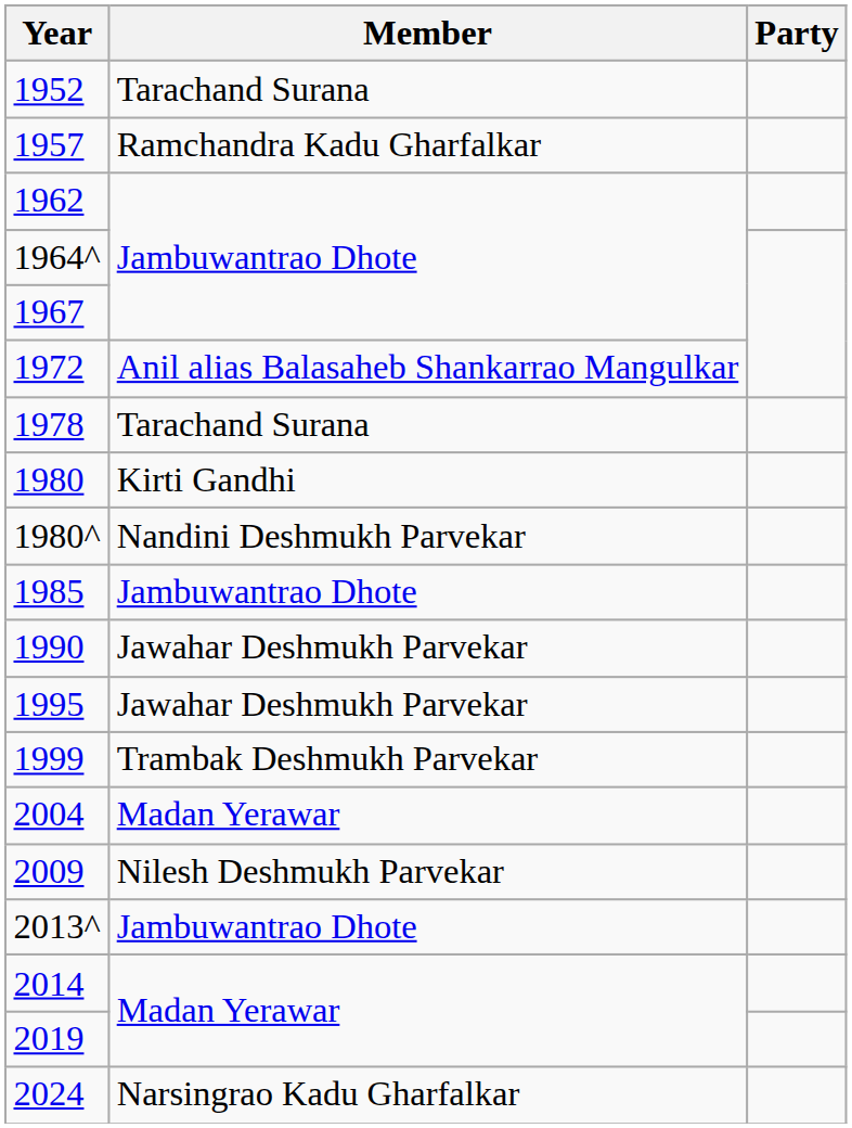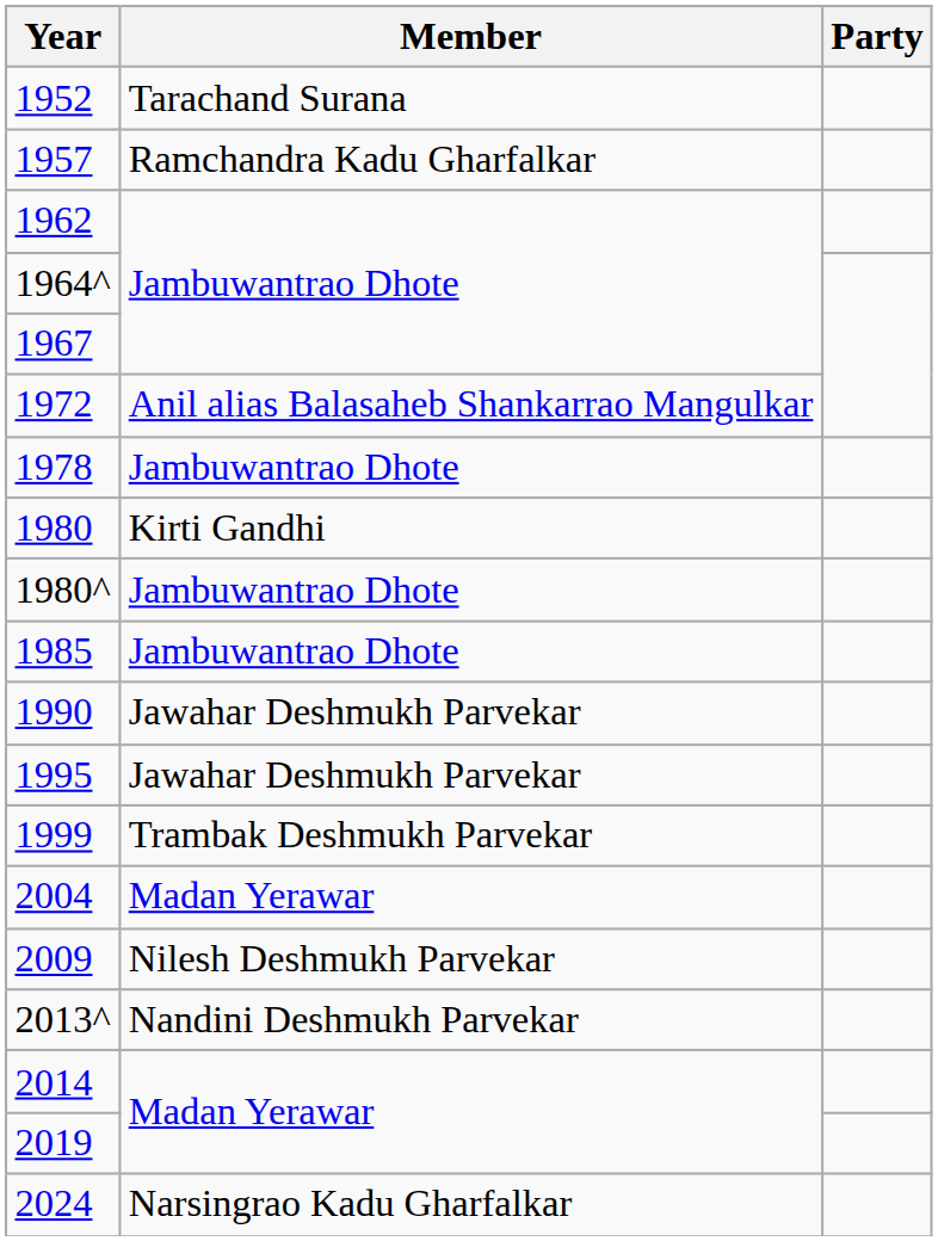1978 | Member: Tarachand Surana -> Jambuwantrao Dhote
1980^ | Member: Nandini Deshmukh Parvekar -> Jambuwantrao Dhote
2013^ | Member: Jambuwantrao Dhote -> Nandini Deshmukh Parvekar
